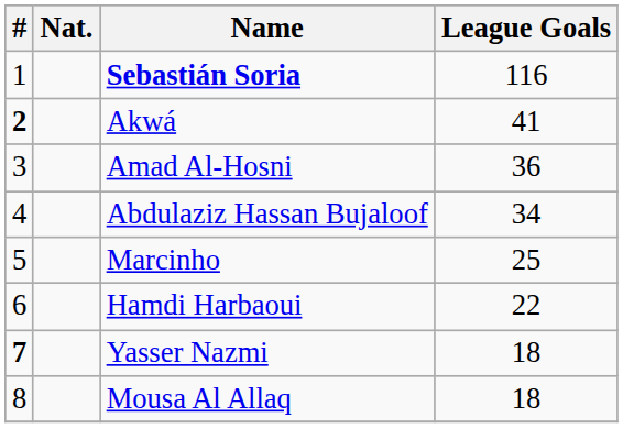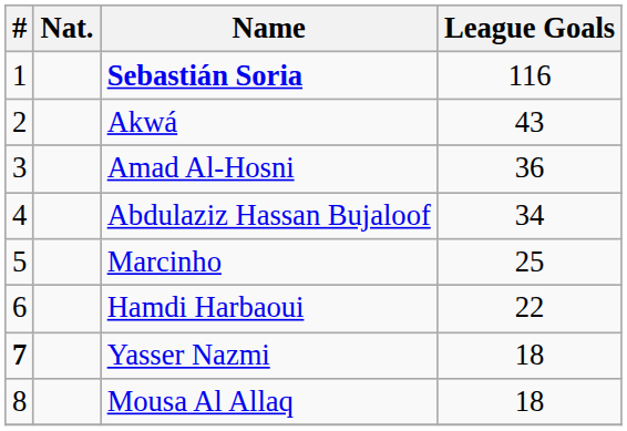Akwá | #: bold -> normal
Akwá | League Goals: 41 -> 43
